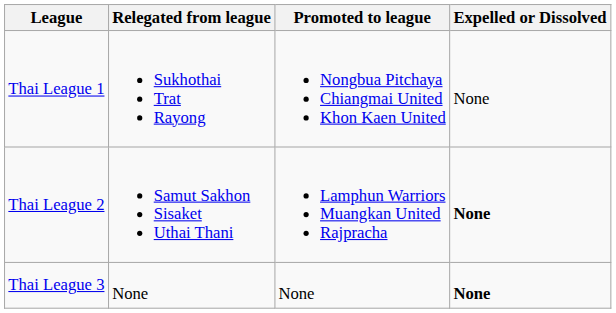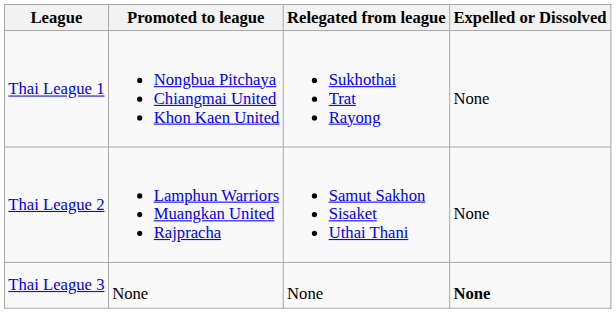columns swapped: Promoted to league <-> Relegated from league
Thai League 2 | Expelled or Dissolved: bold -> normal
